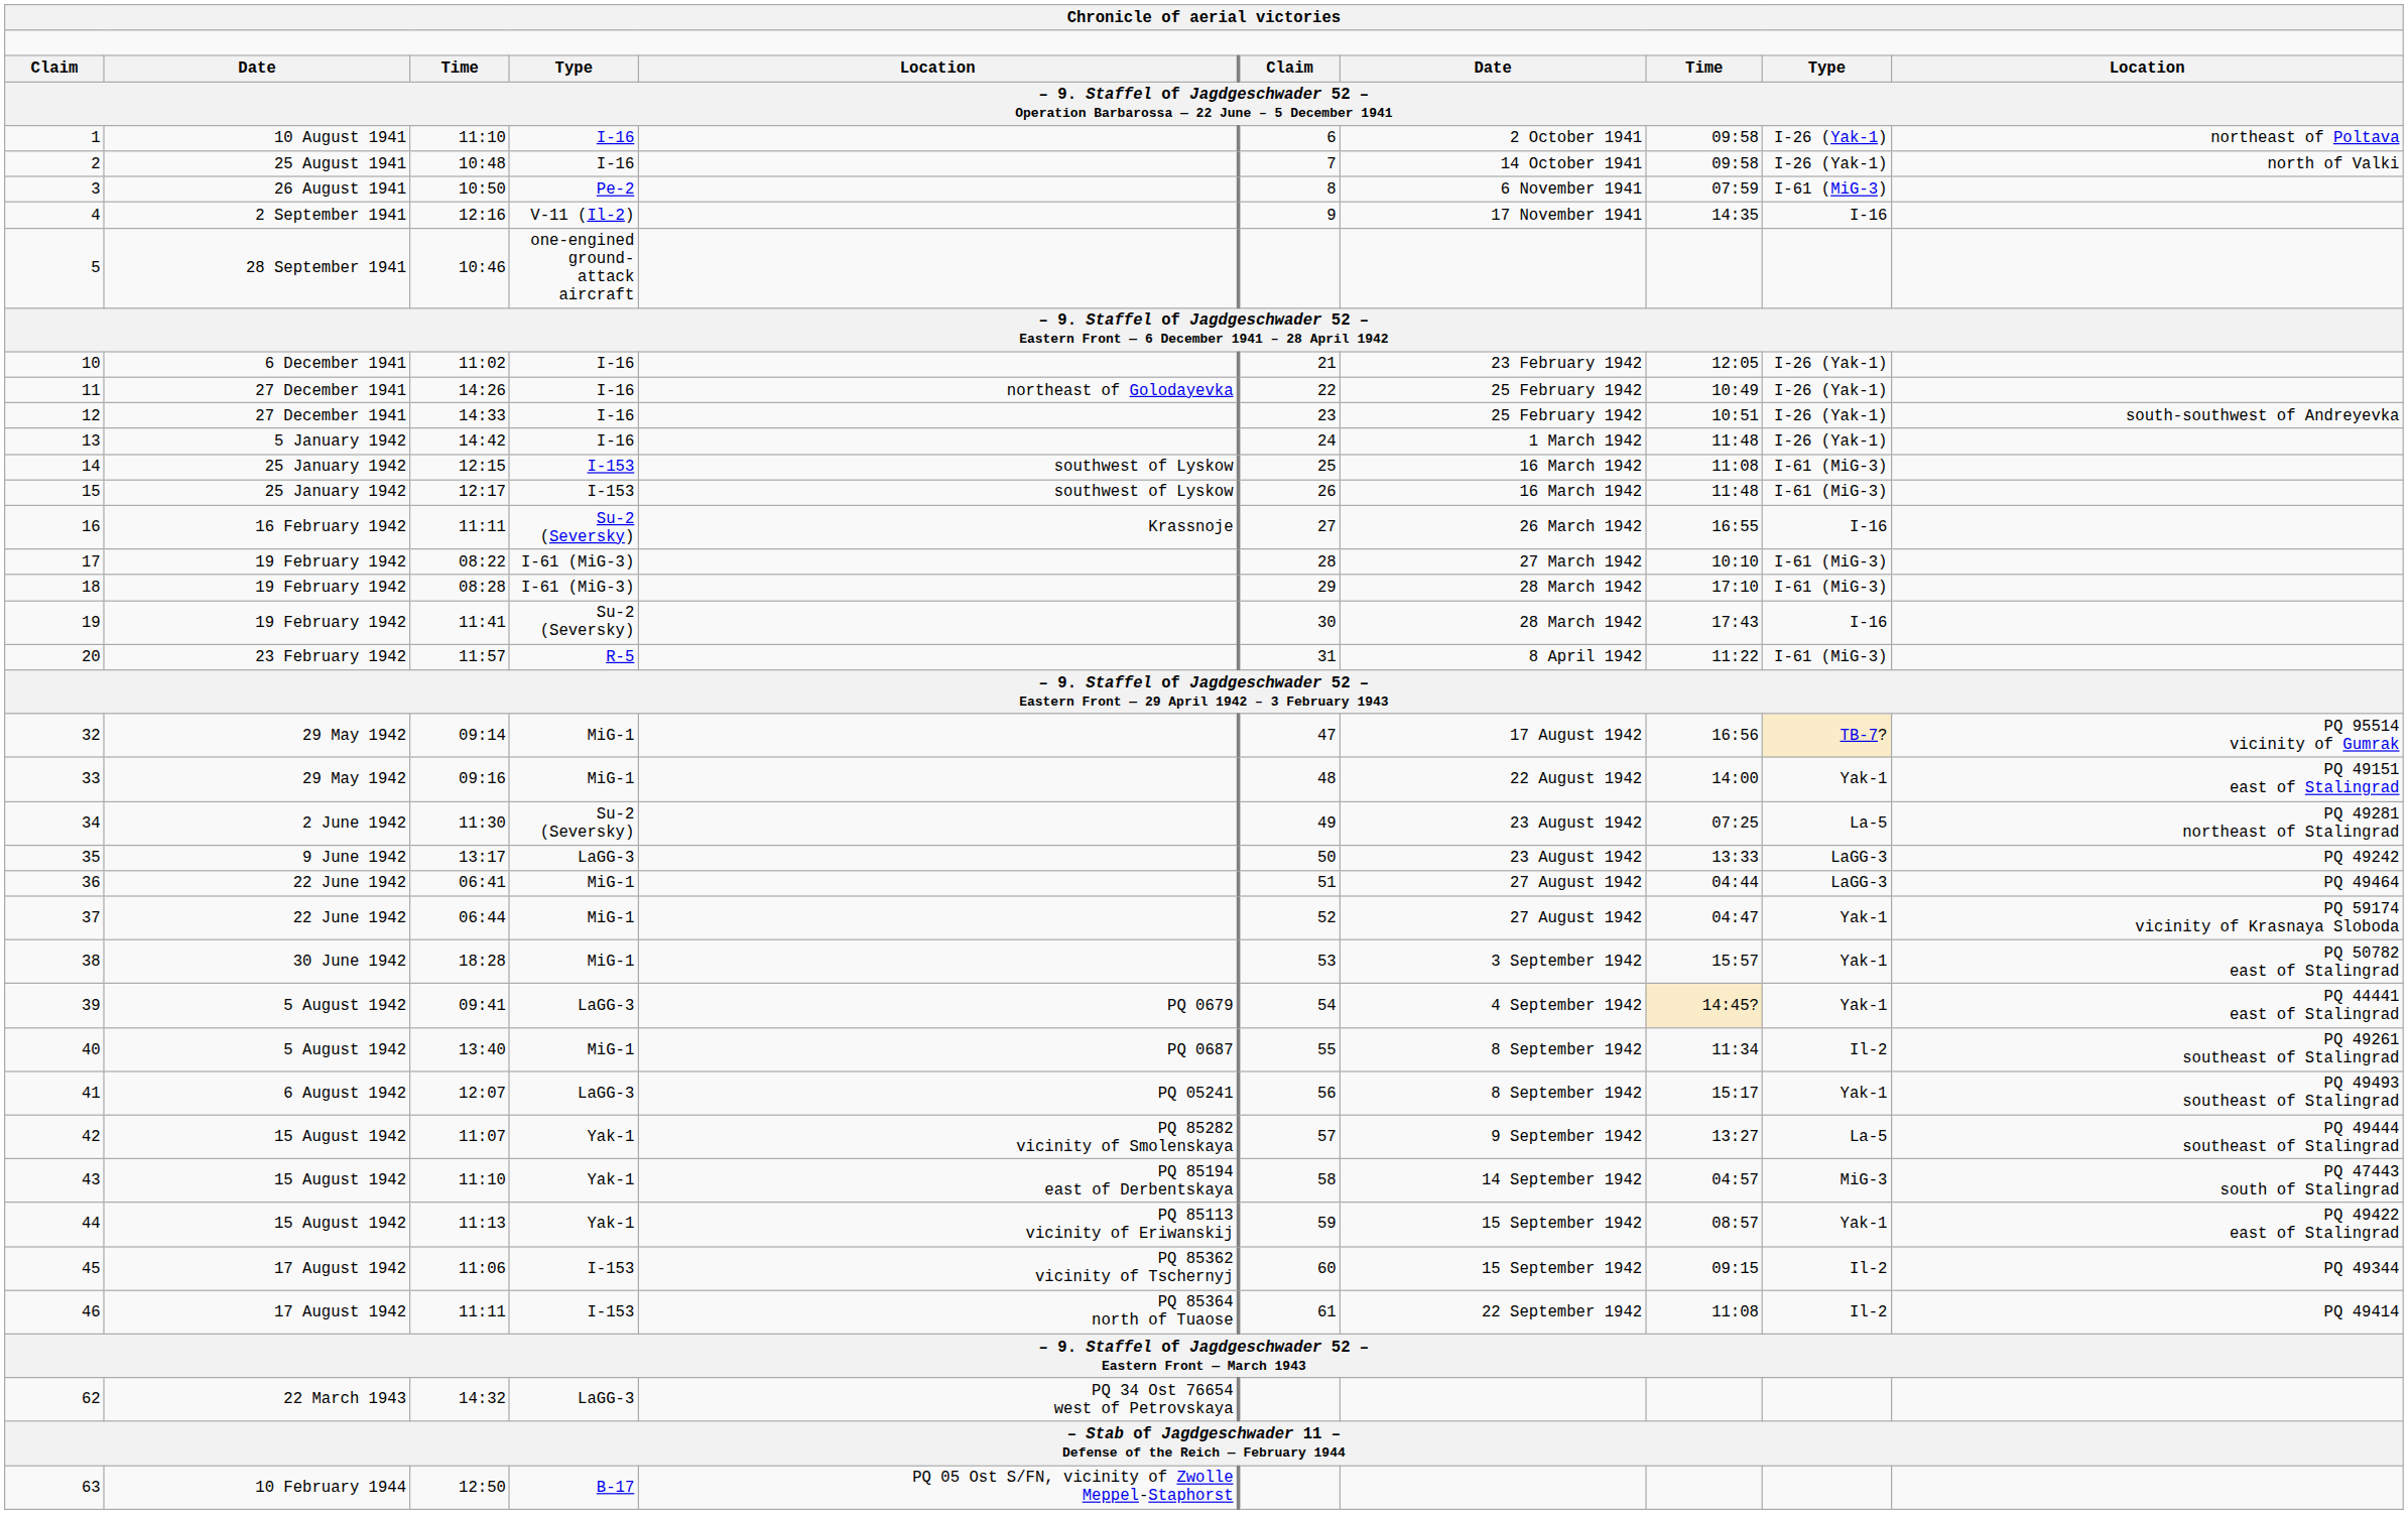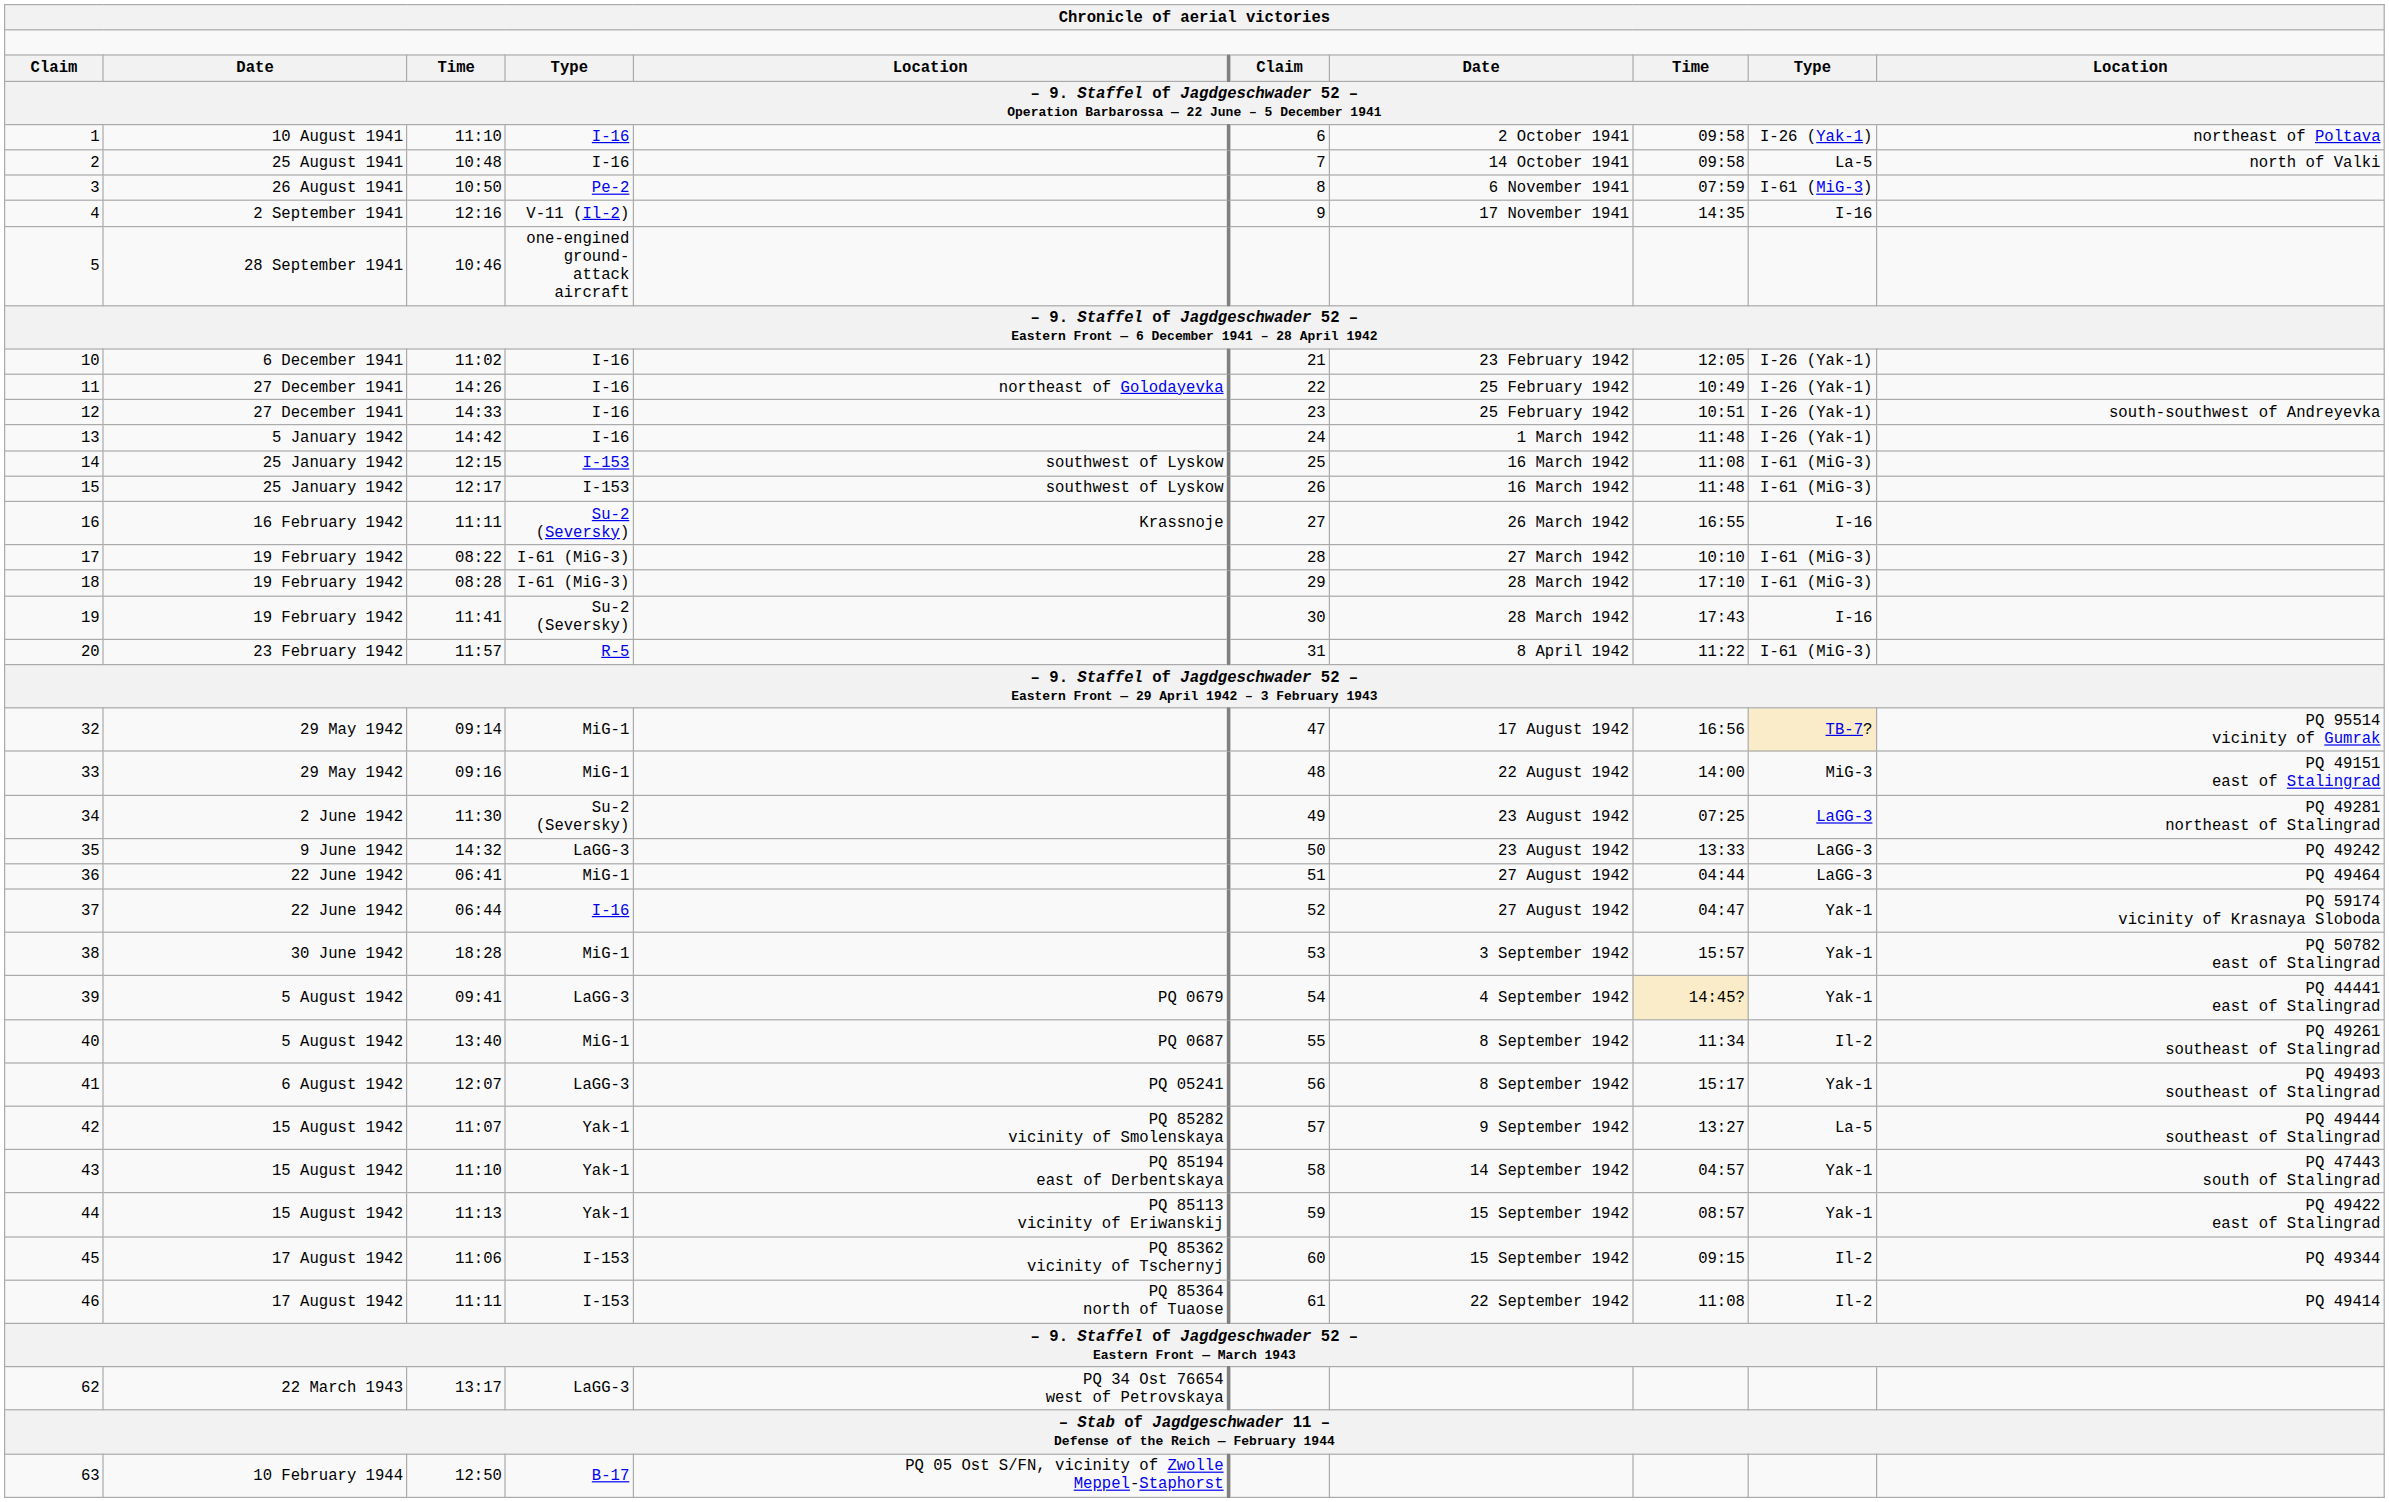2 | column 9: I-26 (Yak-1) -> La-5
33 | column 9: Yak-1 -> MiG-3
34 | column 9: La-5 -> LaGG-3
35 | column 3: 13:17 -> 14:32
37 | column 4: MiG-1 -> I-16
43 | column 9: MiG-3 -> Yak-1
62 | column 3: 14:32 -> 13:17
